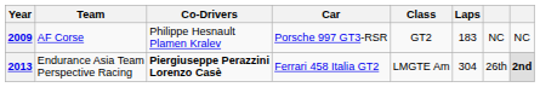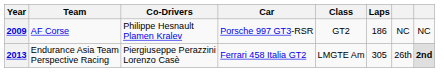2009 | Laps: 183 -> 186
2013 | Co-Drivers: bold -> normal
2013 | Laps: 304 -> 305
